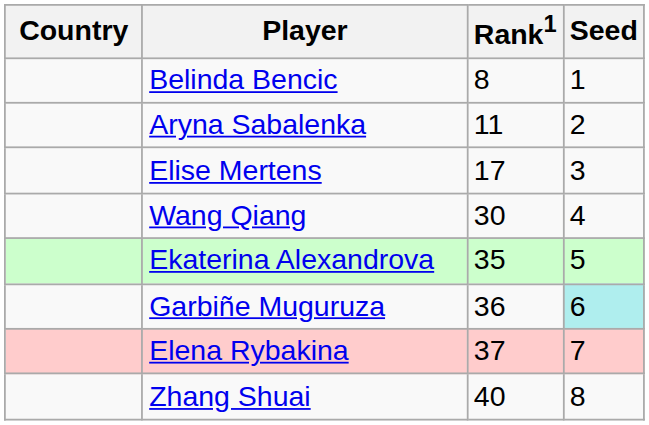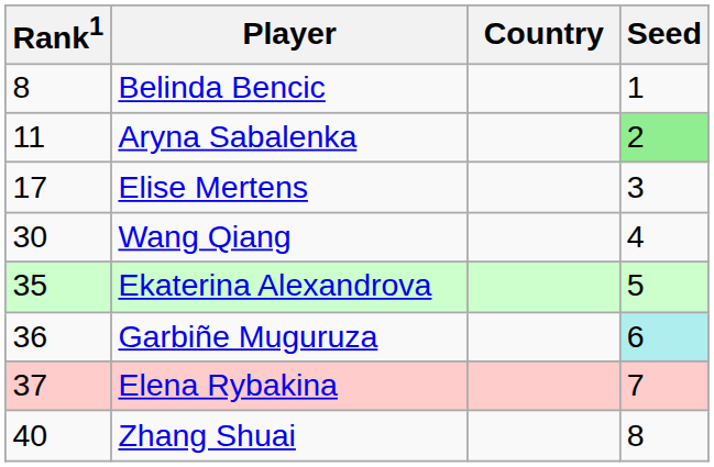columns swapped: Country <-> Rank1
Aryna Sabalenka | Seed: no background -> lightgreen background
